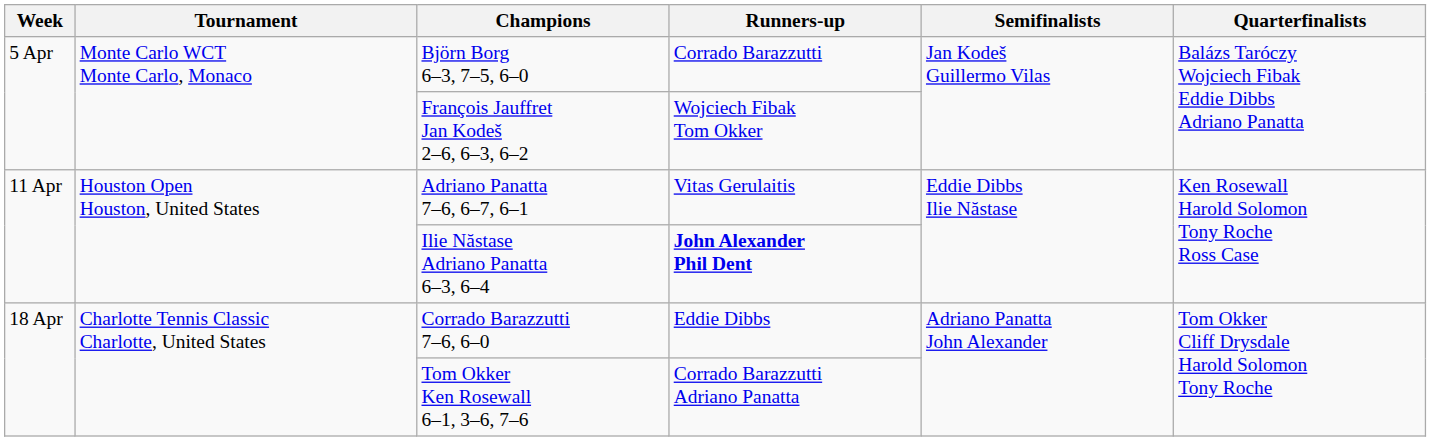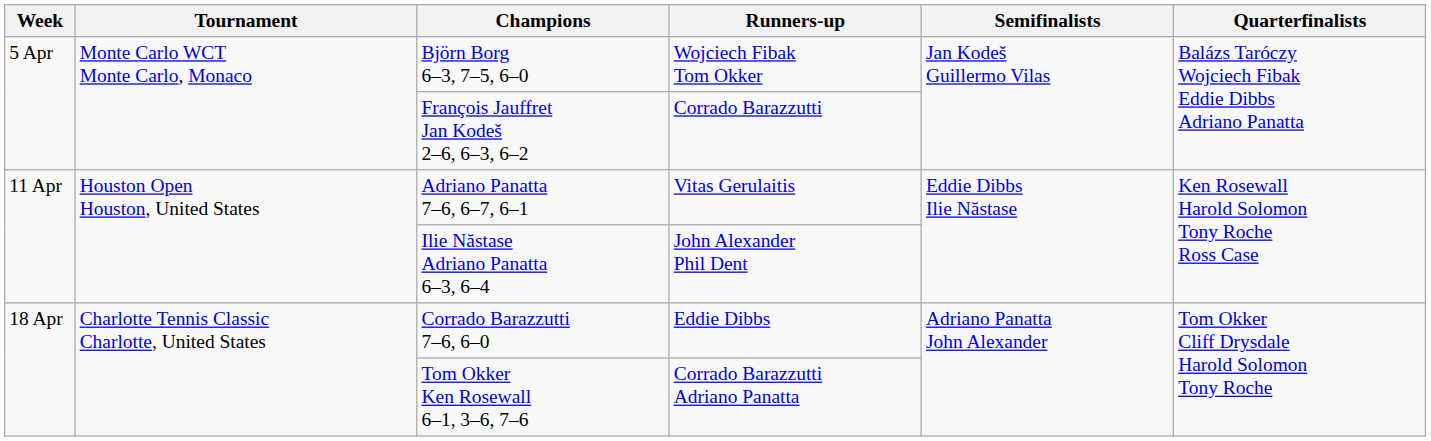Björn Borg 6–3, 7–5, 6–0 | Runners-up: Corrado Barazzutti -> Wojciech Fibak Tom Okker
François Jauffret Jan Kodeš 2–6, 6–3, 6–2 | Runners-up: Wojciech Fibak Tom Okker -> Corrado Barazzutti
Ilie Năstase Adriano Panatta 6–3, 6–4 | Runners-up: bold -> normal
